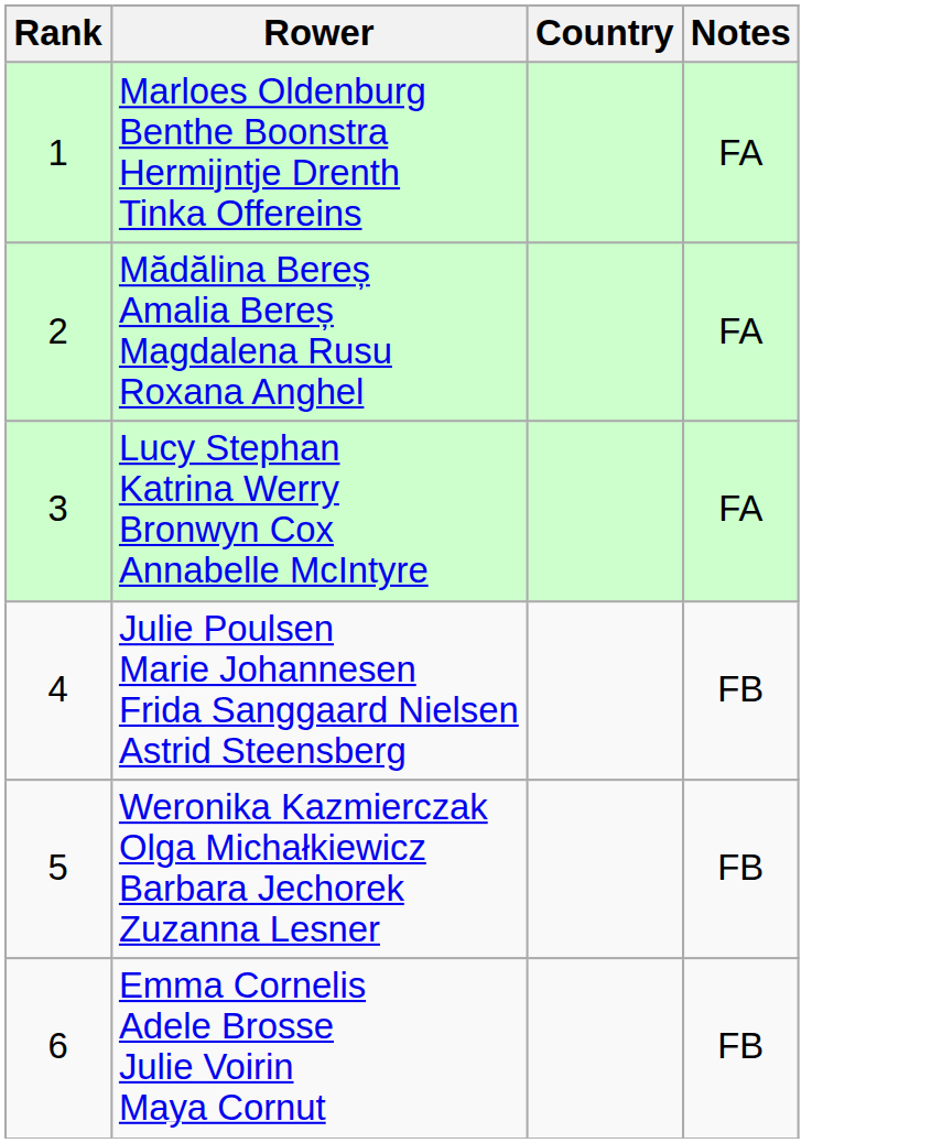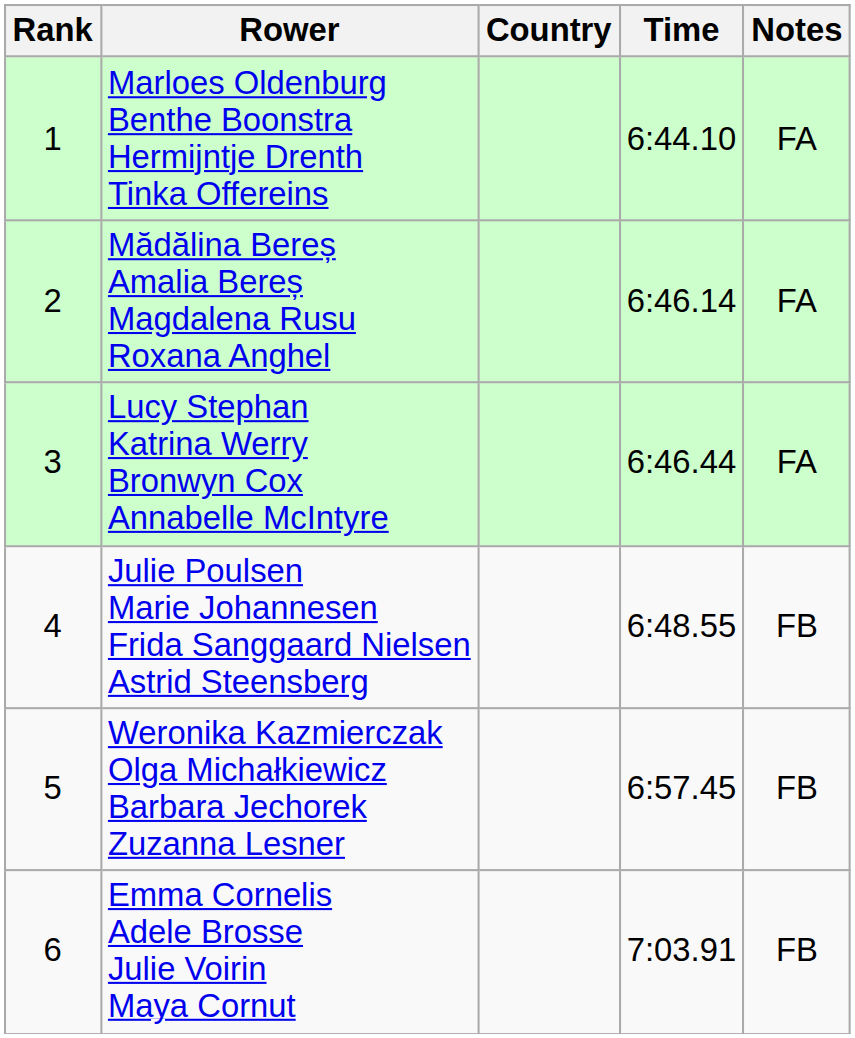+ column: Time | 6:44.10 | 6:46.14 | 6:46.44 | 6:48.55 | 6:57.45 | 7:03.91
